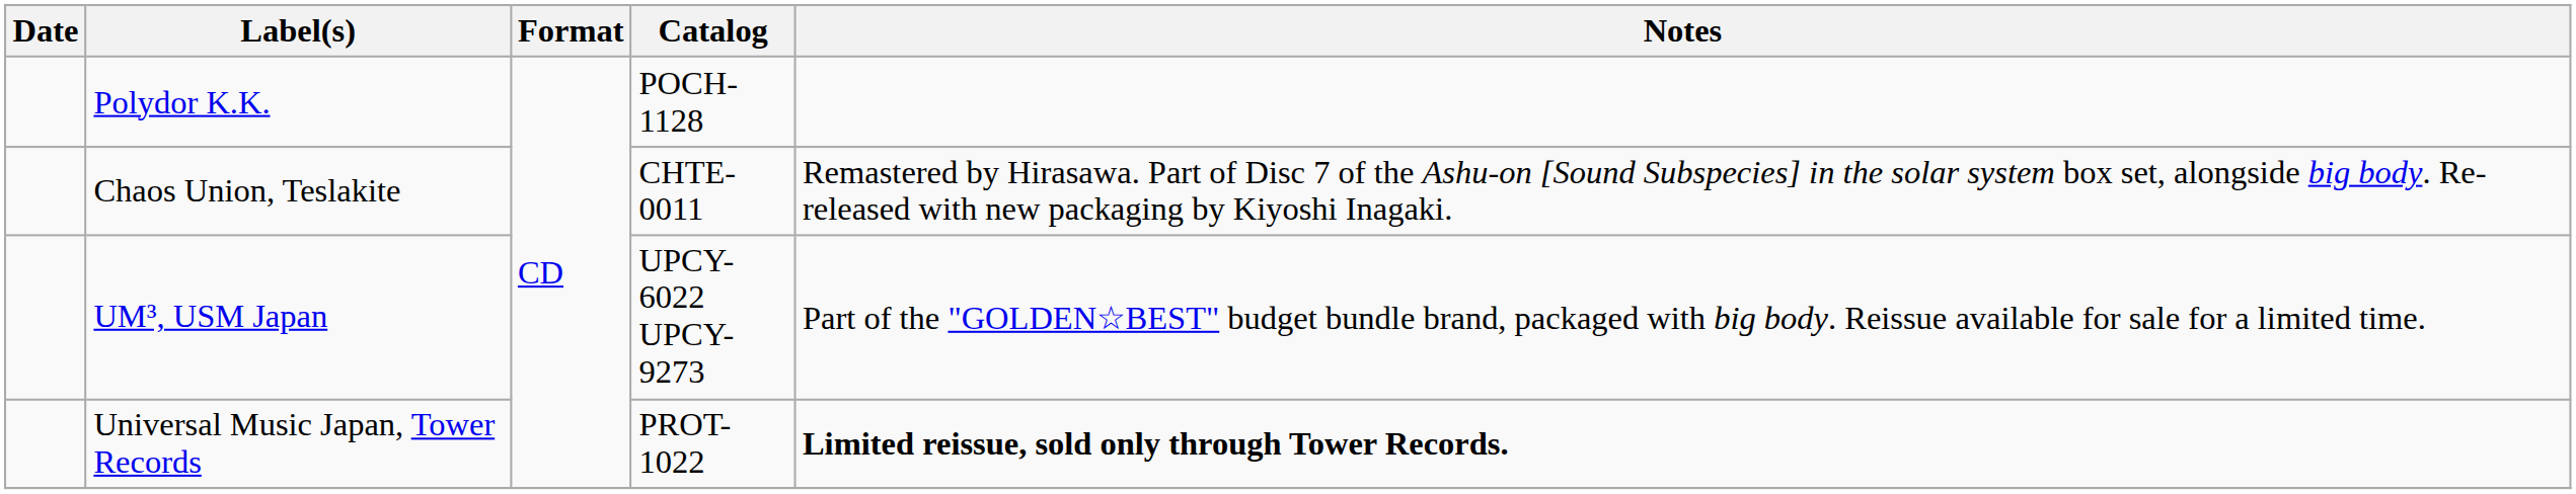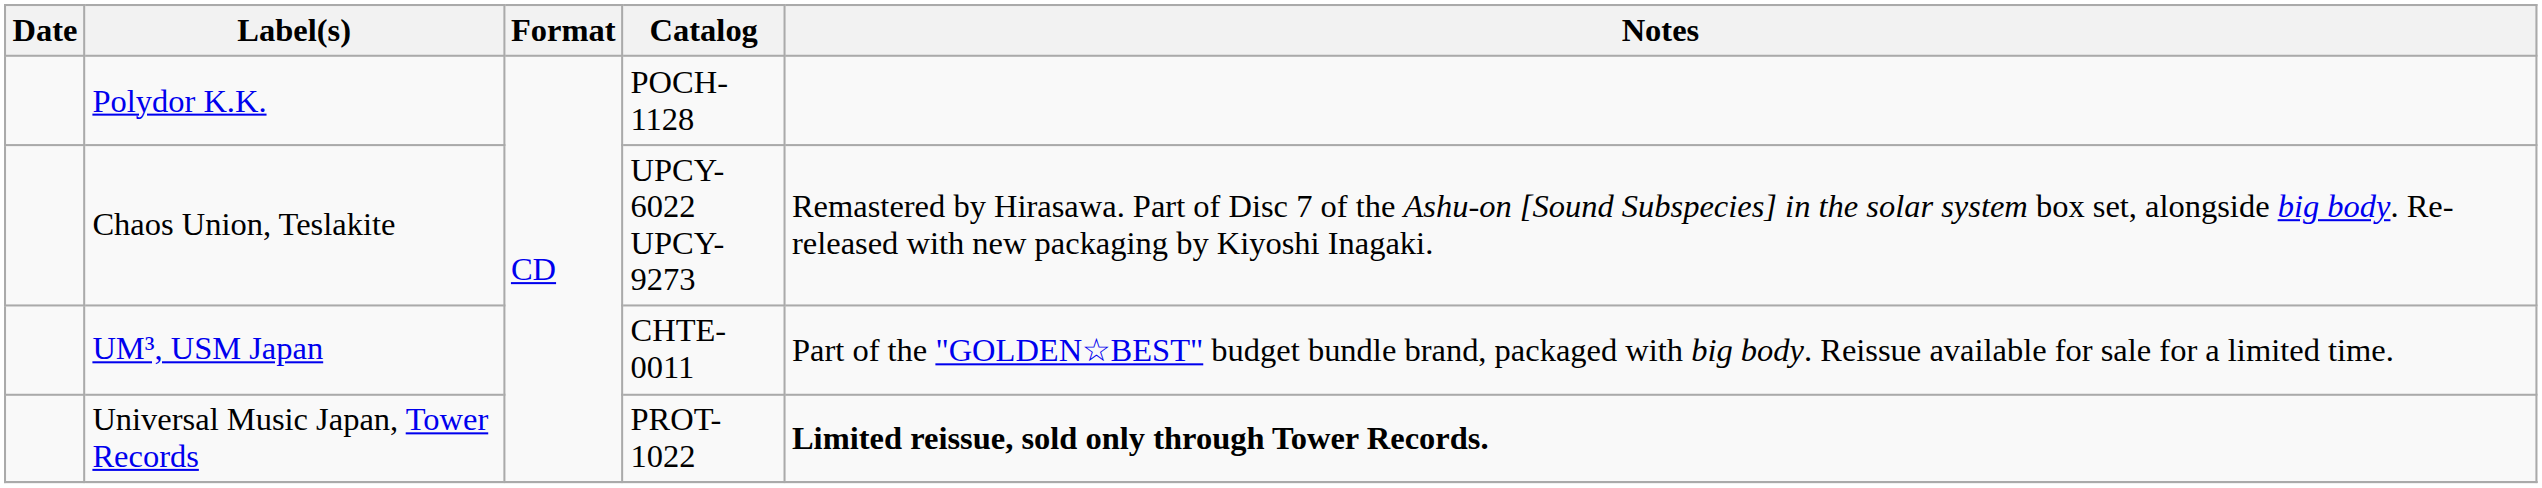Chaos Union, Teslakite | Catalog: CHTE-0011 -> UPCY-6022 UPCY-9273
UM³, USM Japan | Catalog: UPCY-6022 UPCY-9273 -> CHTE-0011
